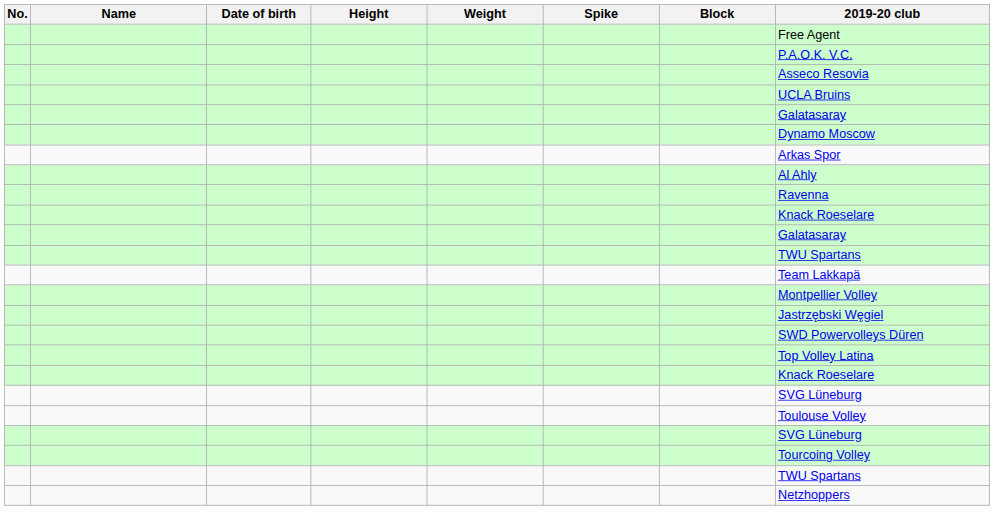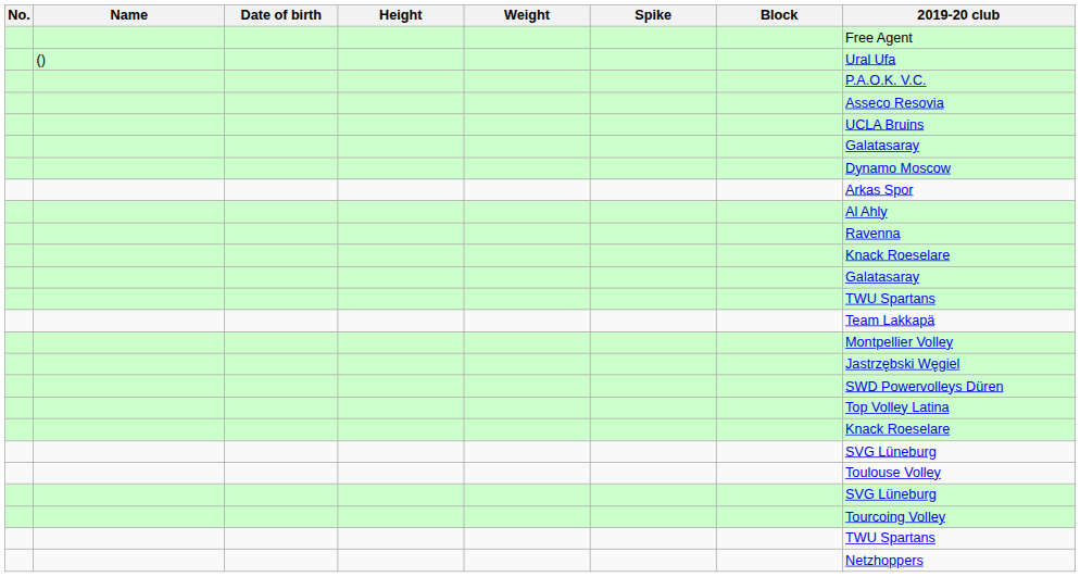+ row: () | Ural Ufa
